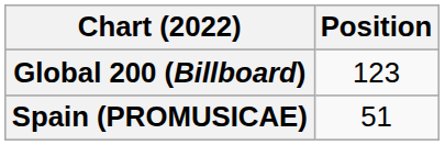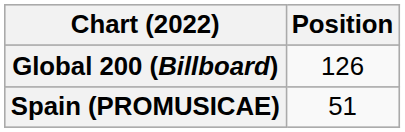Global 200 (Billboard) | Position: 123 -> 126
